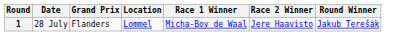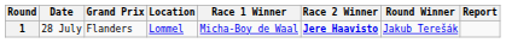+ column: Report
1 | Race 2 Winner: normal -> bold
